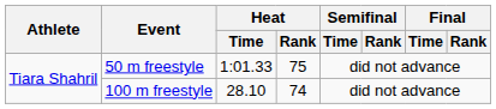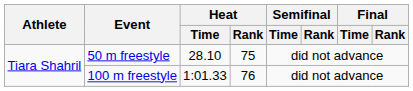50 m freestyle | Heat / Time: 1:01.33 -> 28.10
100 m freestyle | Heat / Time: 28.10 -> 1:01.33
100 m freestyle | Heat / Rank: 74 -> 76
